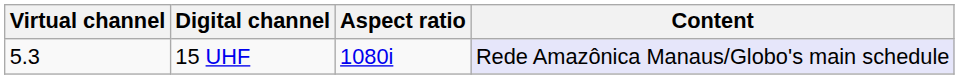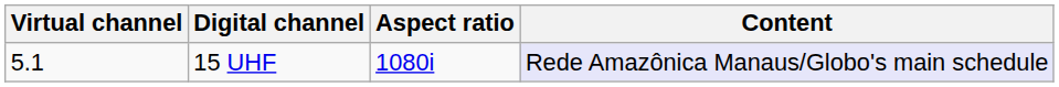15 UHF | Virtual channel: 5.3 -> 5.1
